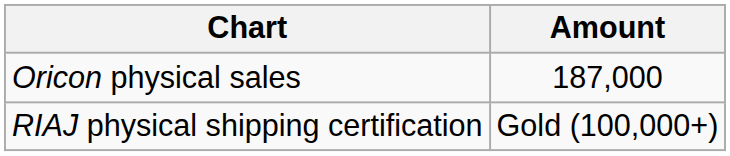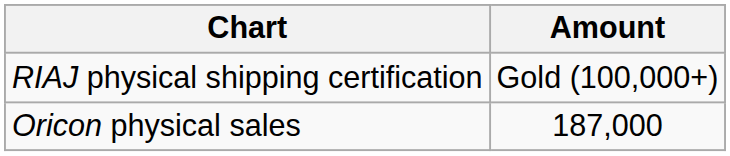rows swapped: Oricon physical sales <-> RIAJ physical shipping certification
